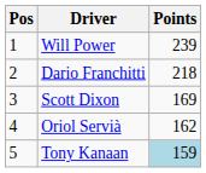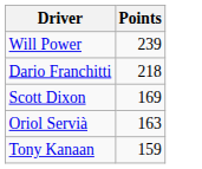- column: Pos | 1 | 2 | 3 | 4 | 5
Oriol Servià | Points: 162 -> 163
Tony Kanaan | Points: lightblue background -> no background
